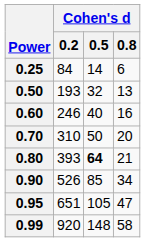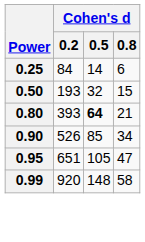0.50 | Cohen's d / 0.8: 13 -> 15
- row: 0.60 | 246 | 40 | 16
- row: 0.70 | 310 | 50 | 20
